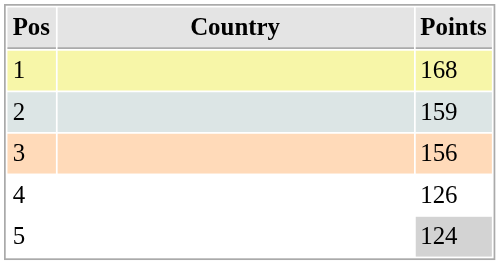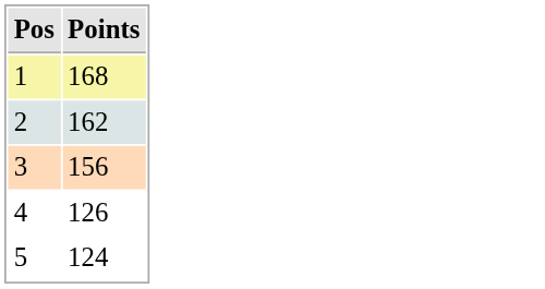- column: Country
2 | Points: 159 -> 162
5 | Points: lightgrey background -> no background
